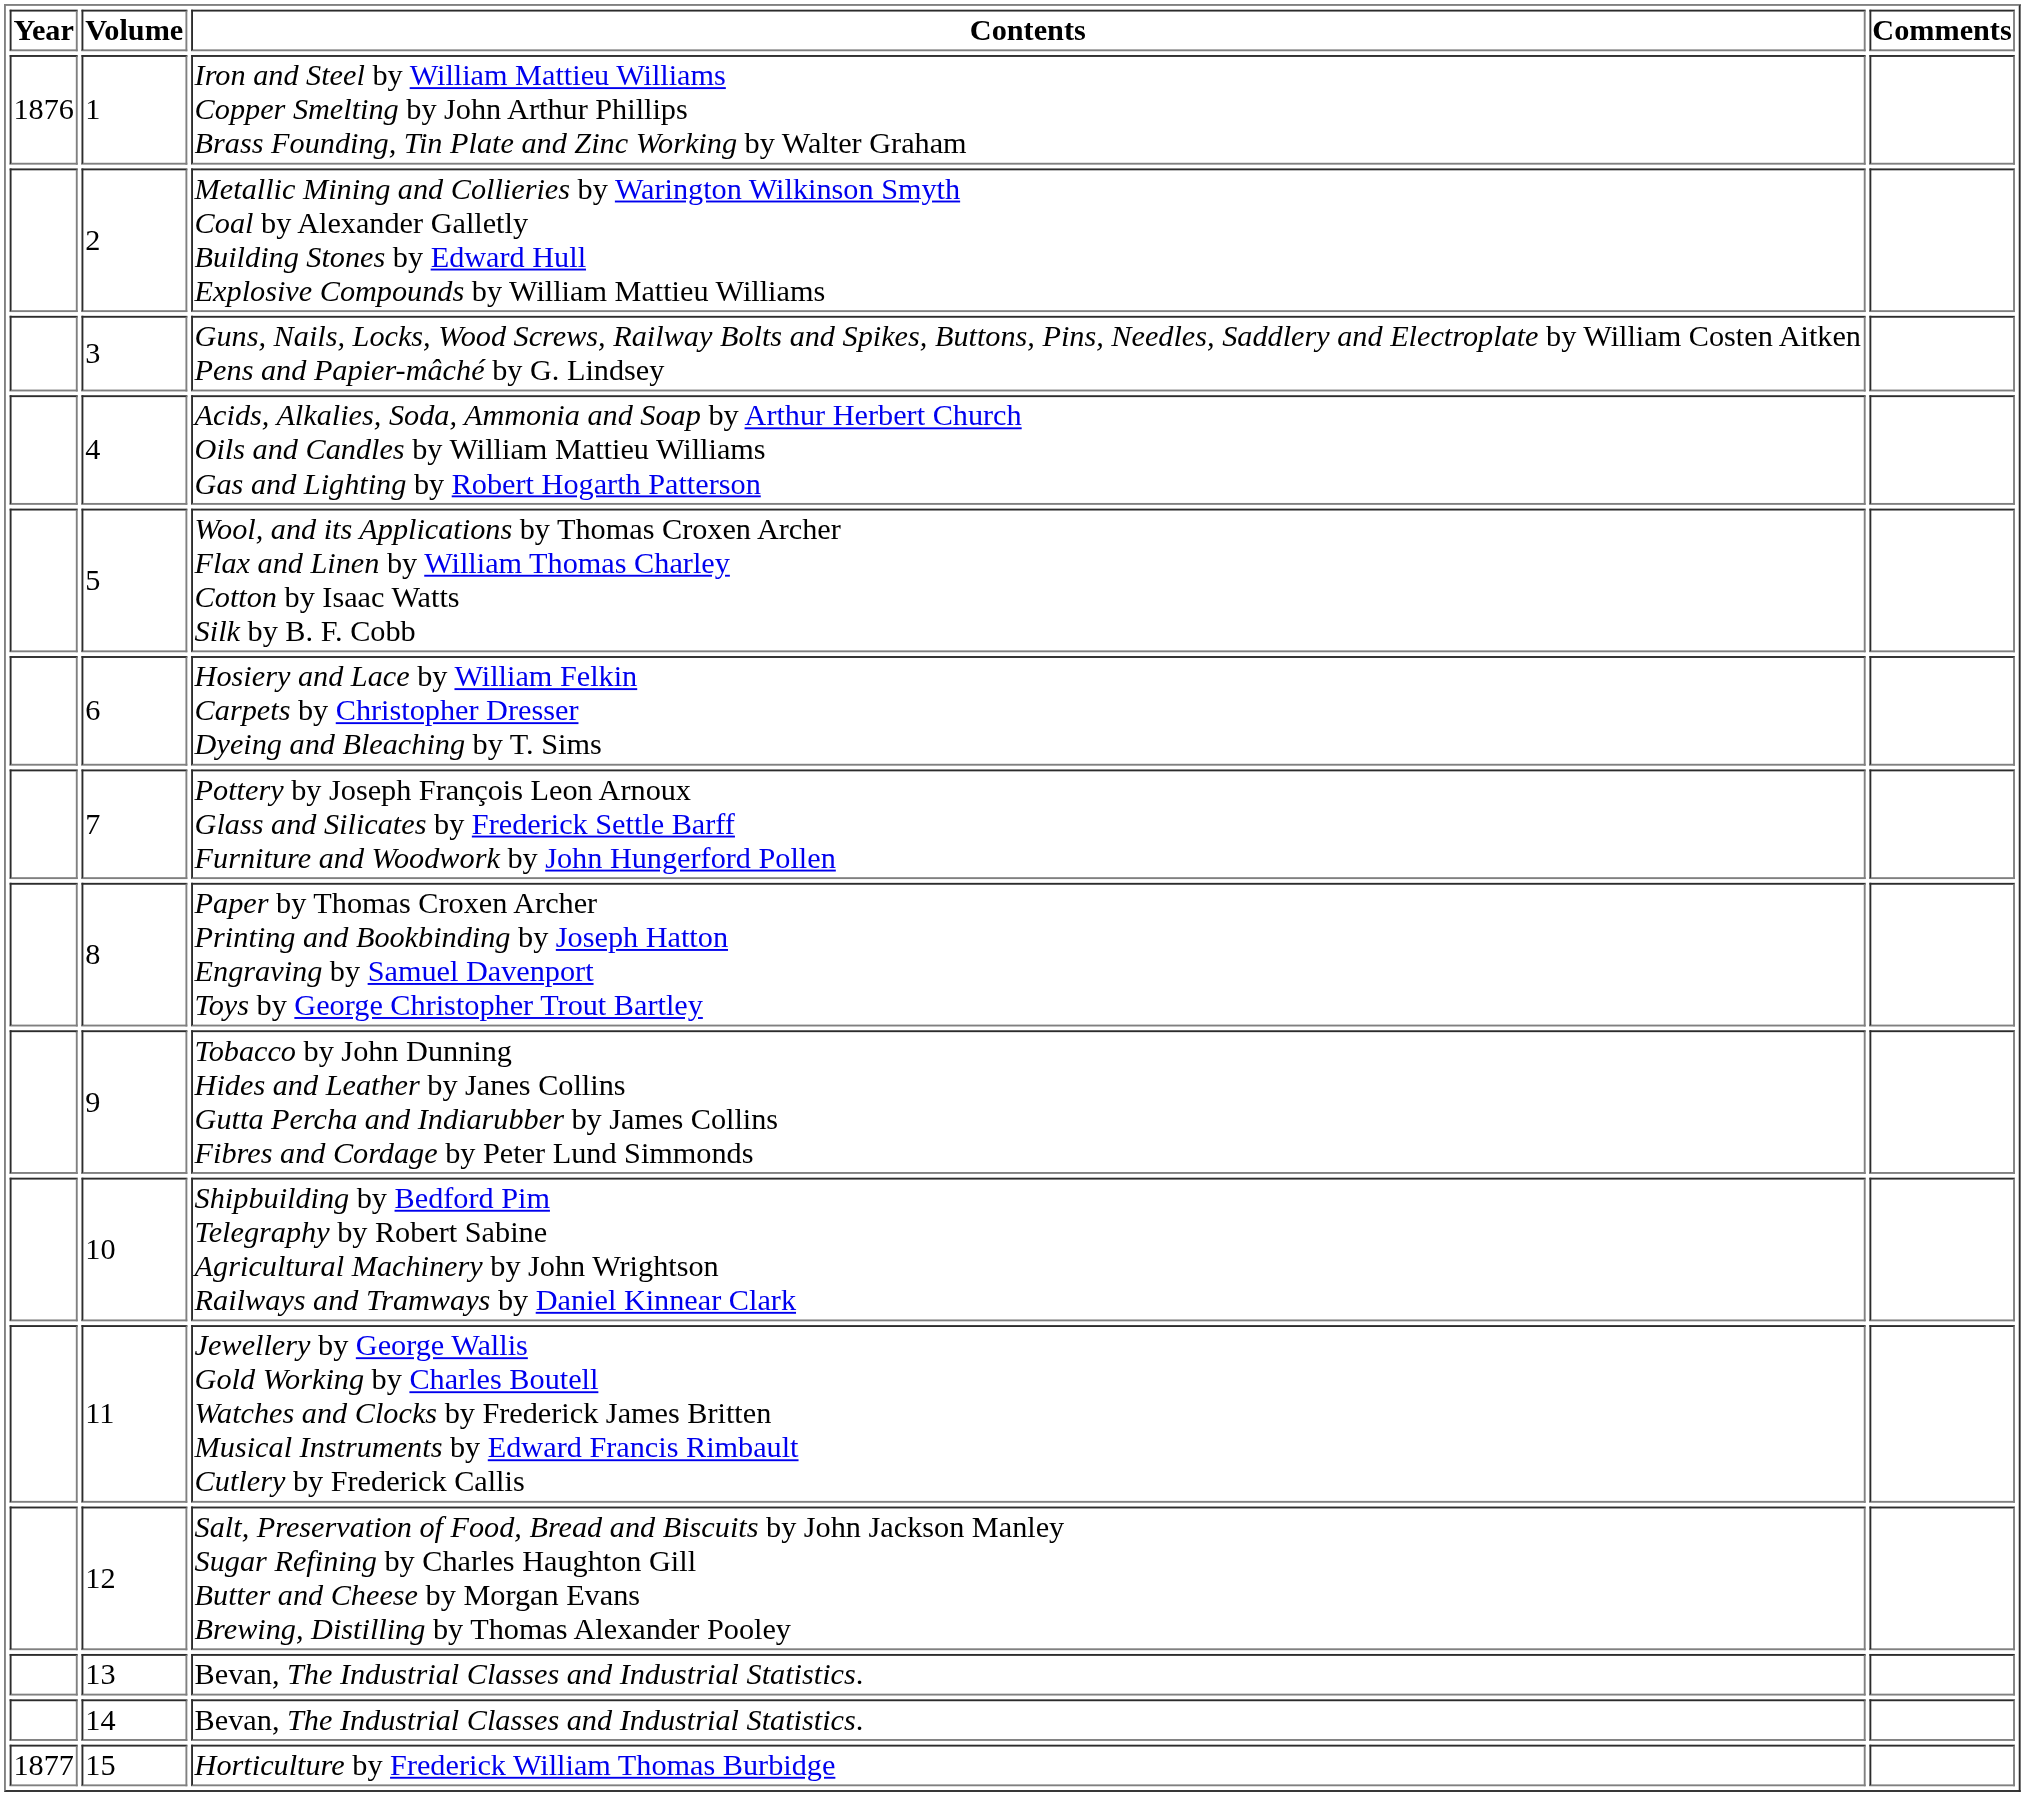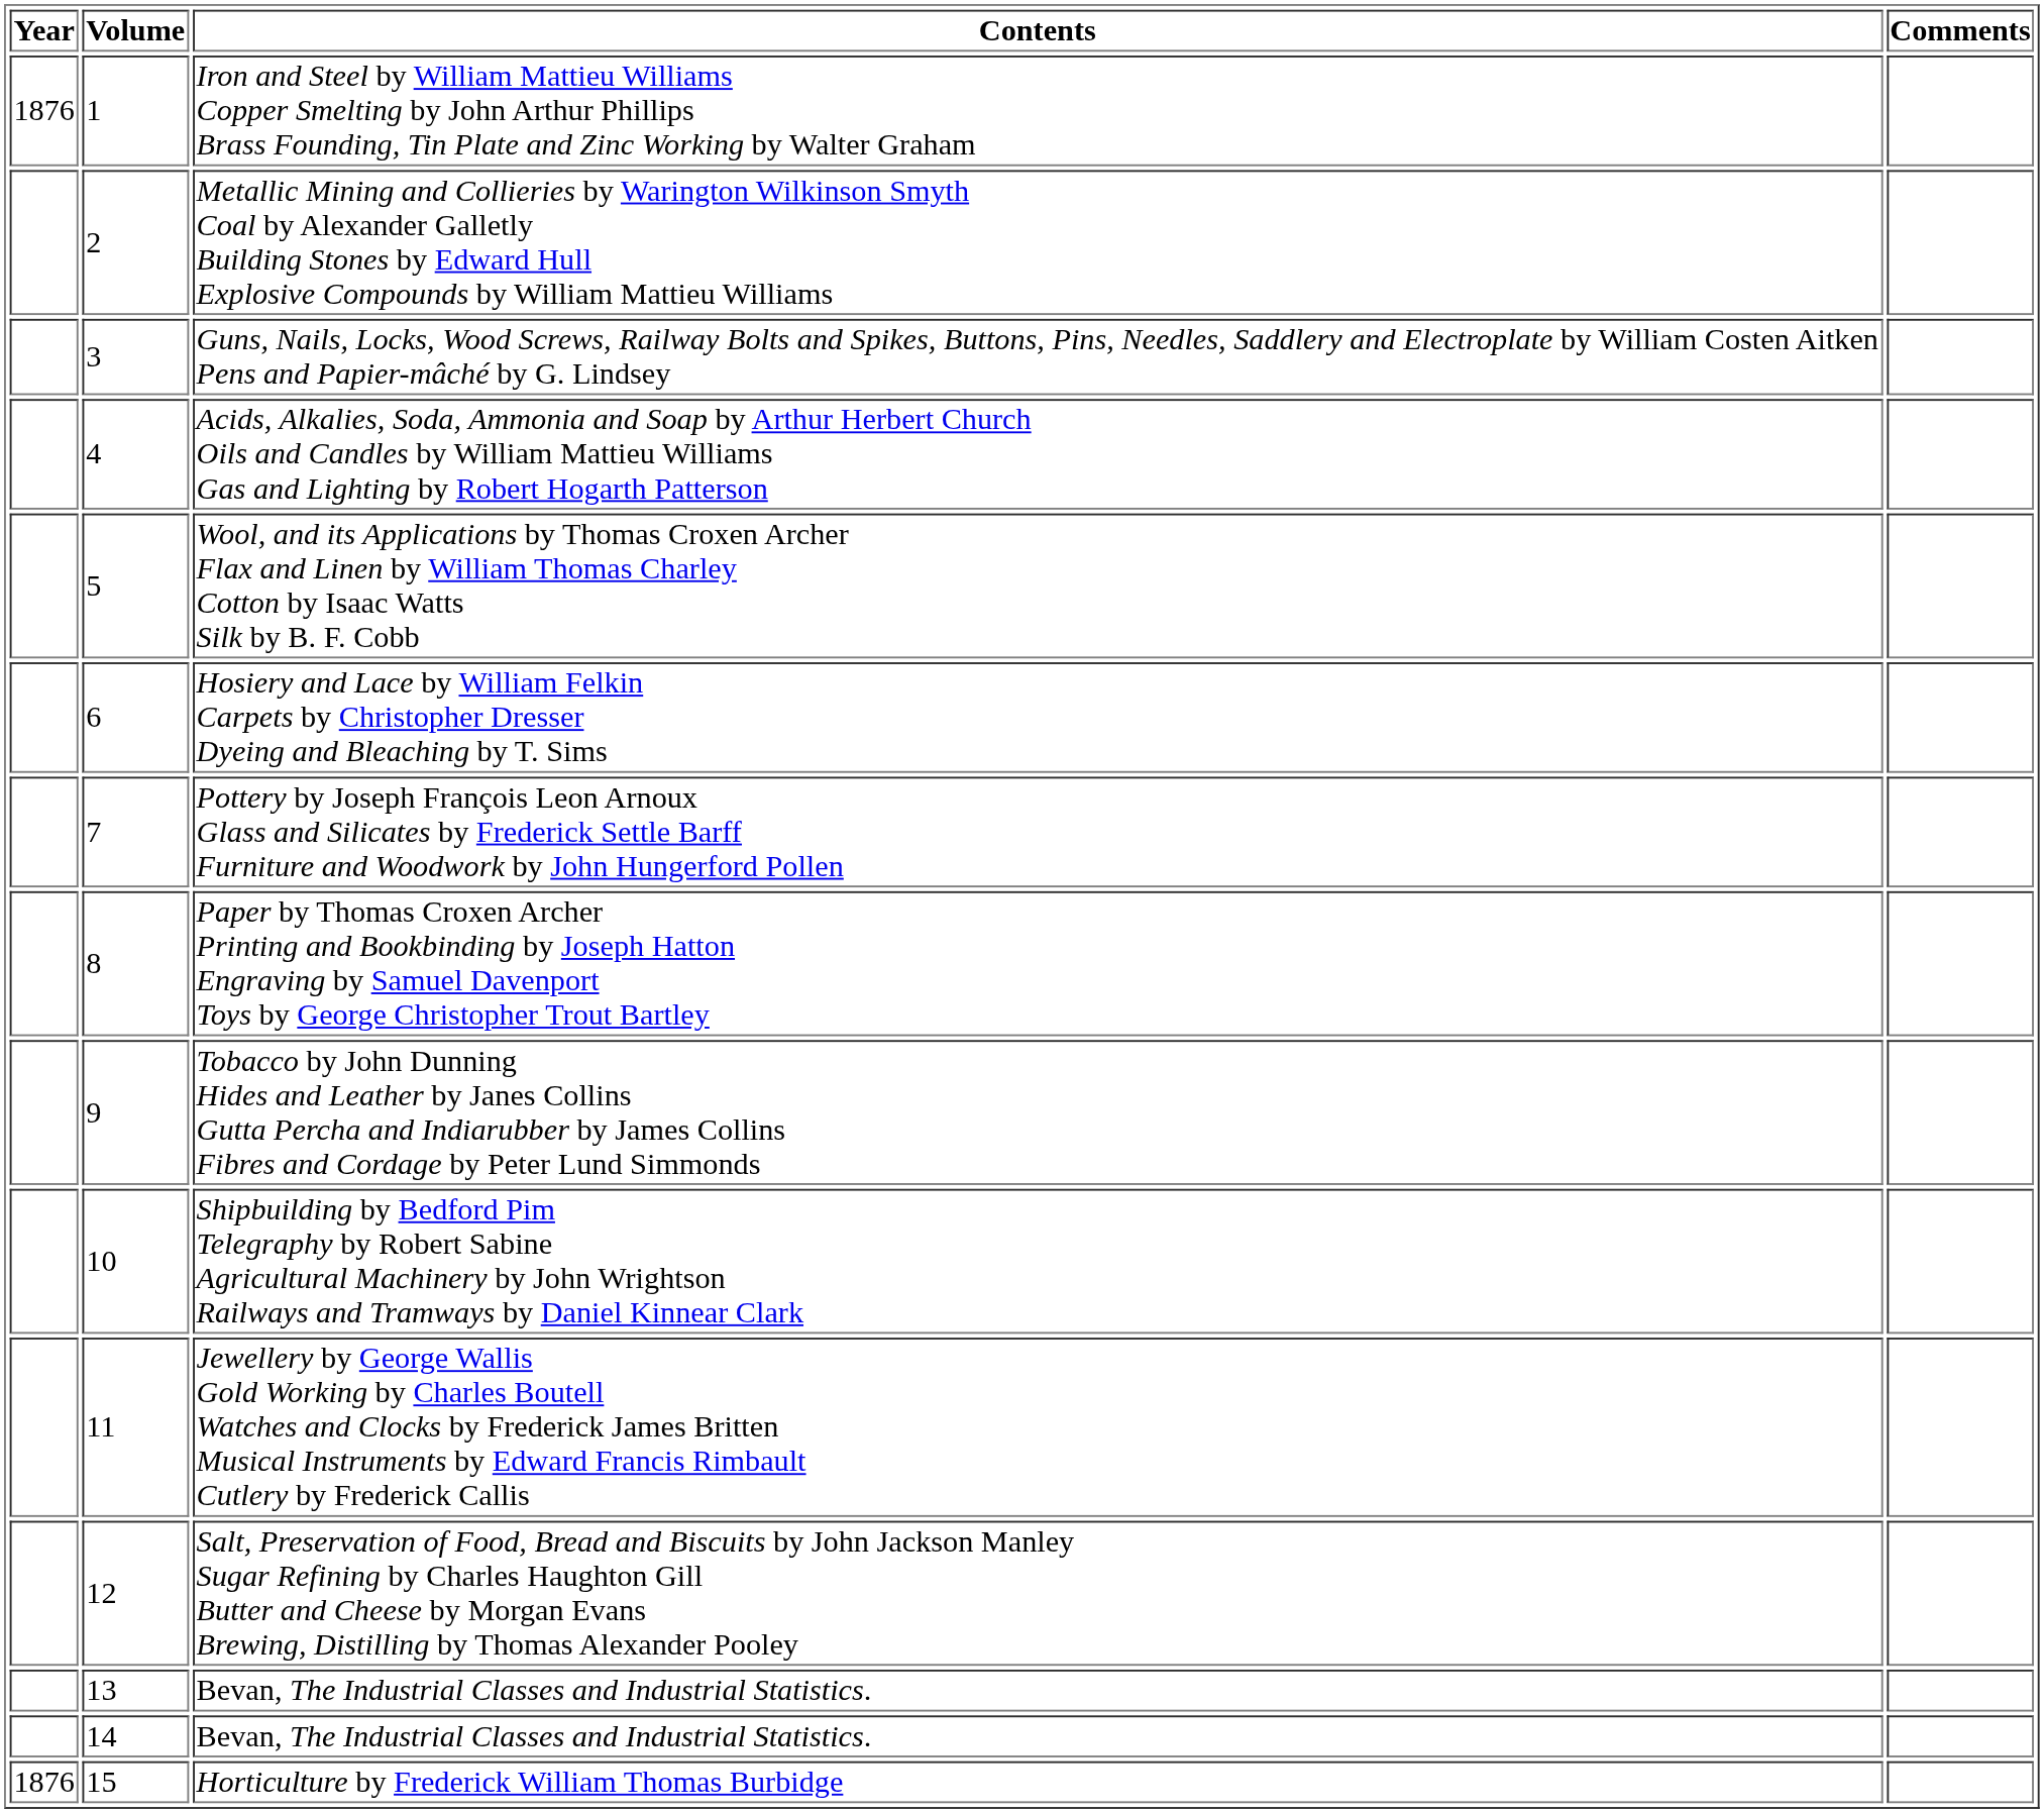Horticulture by Frederick William Thomas Burbidge | Year: 1877 -> 1876
